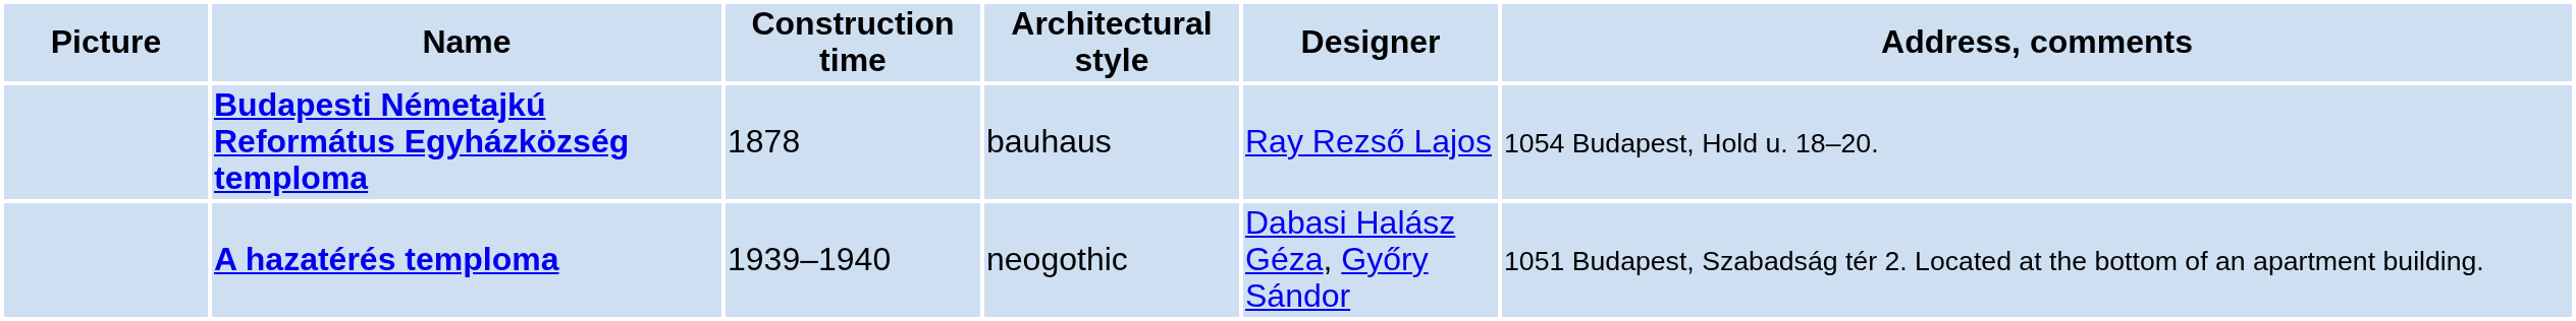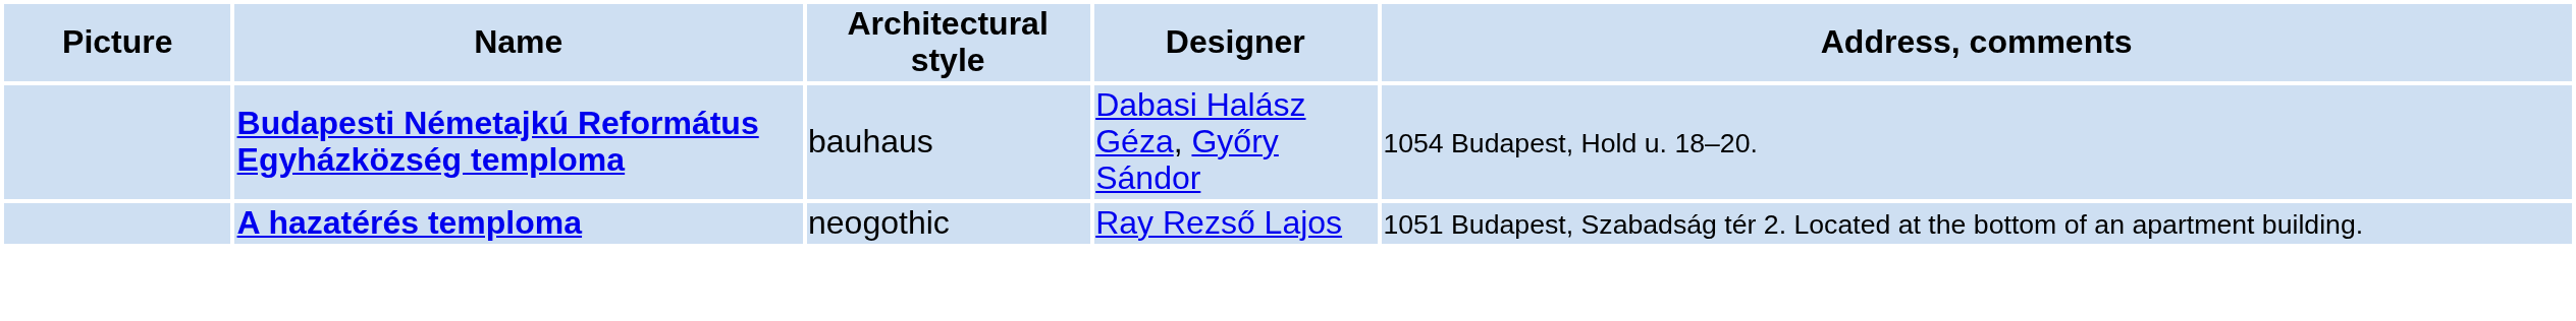- column: Construction time | 1878 | 1939–1940
Budapesti Németajkú Református Egyházközség temploma | Designer: Ray Rezső Lajos -> Dabasi Halász Géza, Győry Sándor
A hazatérés temploma | Designer: Dabasi Halász Géza, Győry Sándor -> Ray Rezső Lajos
